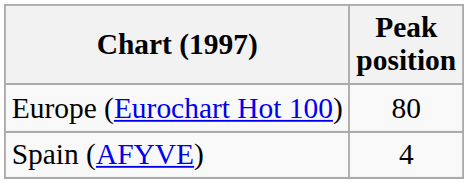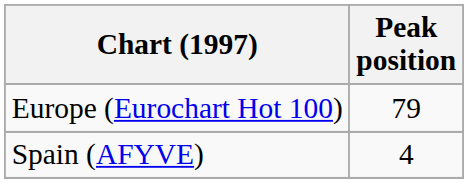Europe (Eurochart Hot 100) | Peak position: 80 -> 79
